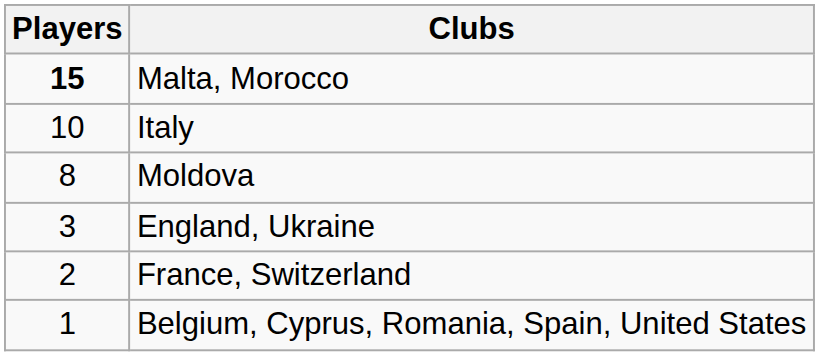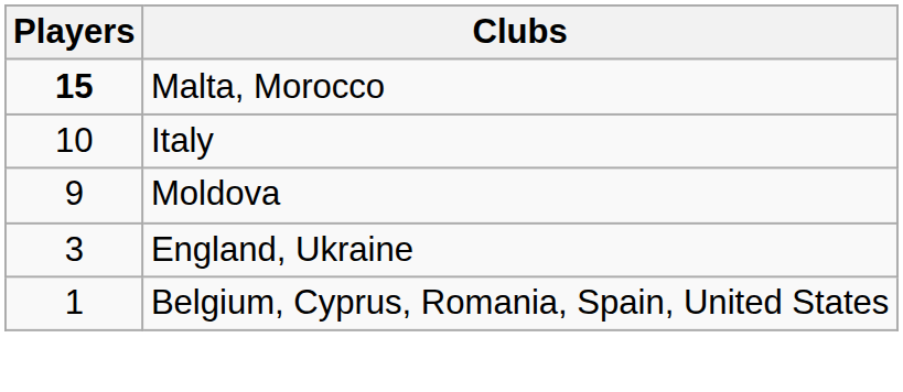Moldova | Players: 8 -> 9
- row: 2 | France, Switzerland
